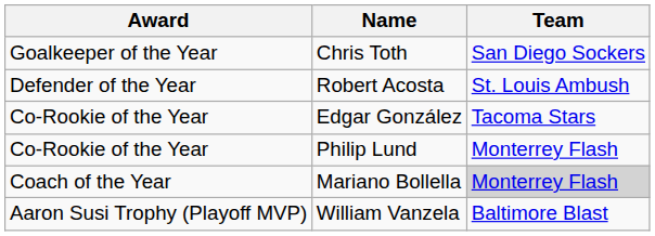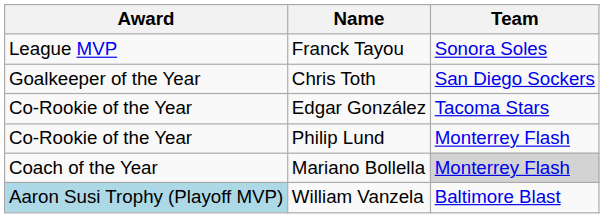+ row: League MVP | Franck Tayou | Sonora Soles
- row: Defender of the Year | Robert Acosta | St. Louis Ambush
William Vanzela | Award: no background -> lightblue background
